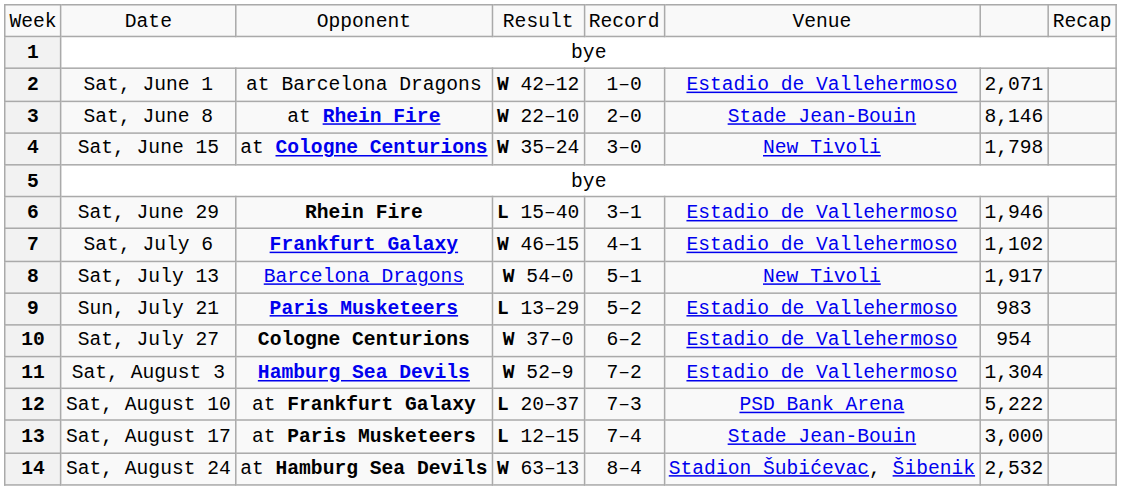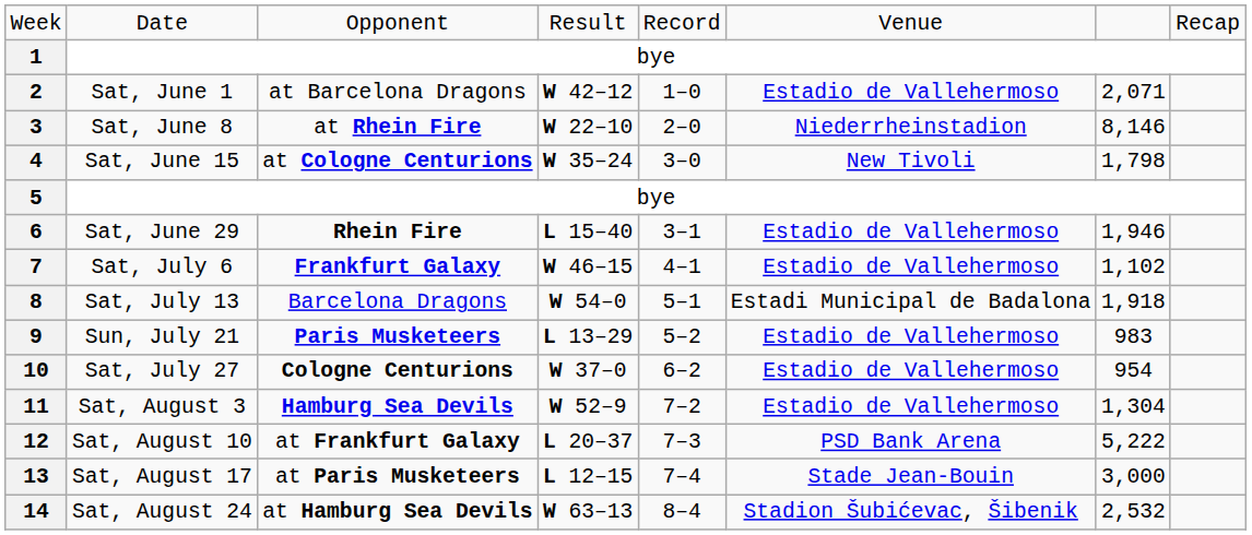3 | column 6: Stade Jean-Bouin -> Niederrheinstadion
8 | column 6: New Tivoli -> Estadi Municipal de Badalona
8 | column 7: 1,917 -> 1,918
